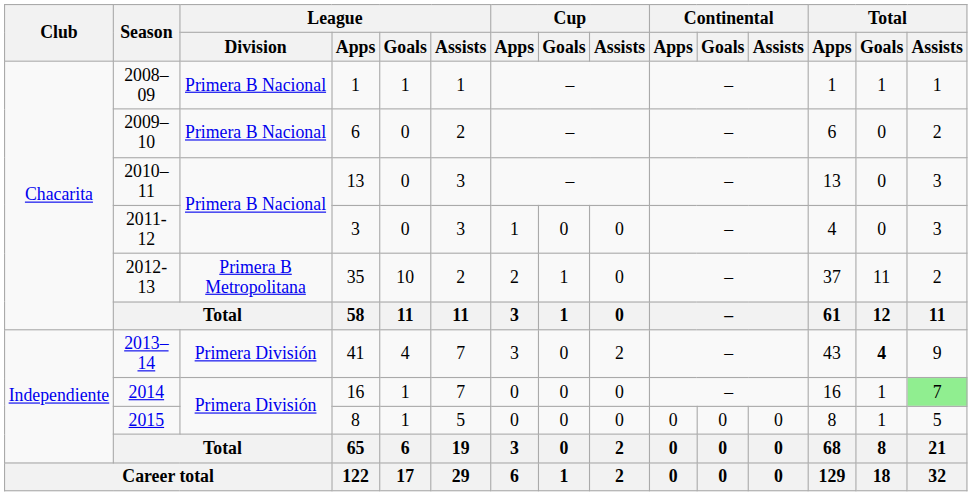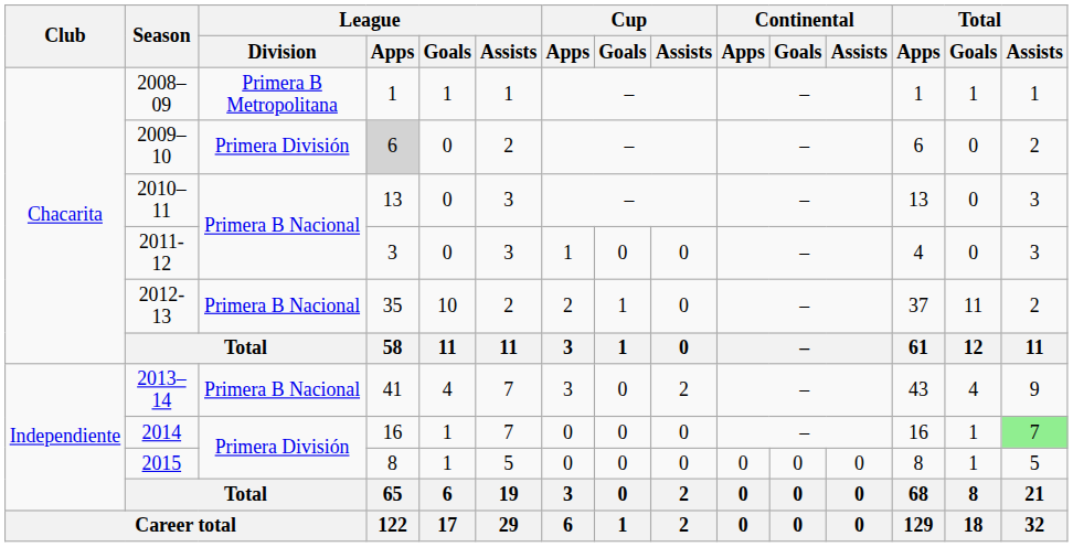2008–09 | League / Division: Primera B Nacional -> Primera B Metropolitana
2009–10 | League / Division: Primera B Nacional -> Primera División
2009–10 | League / Apps: no background -> lightgrey background
2012-13 | League / Division: Primera B Metropolitana -> Primera B Nacional
2013–14 | League / Division: Primera División -> Primera B Nacional
2013–14 | Total / Goals: bold -> normal
